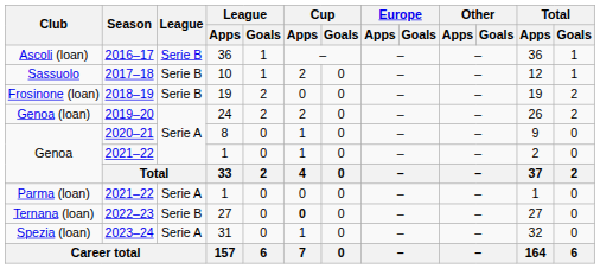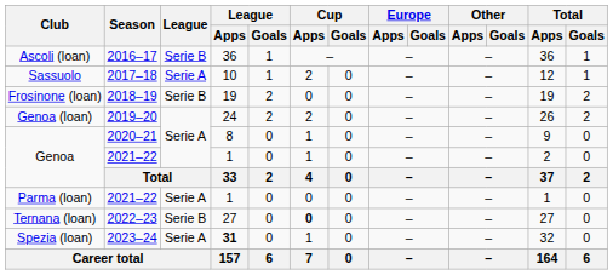Sassuolo | League: Serie B -> Serie A
Spezia (loan) | League / Apps: normal -> bold
